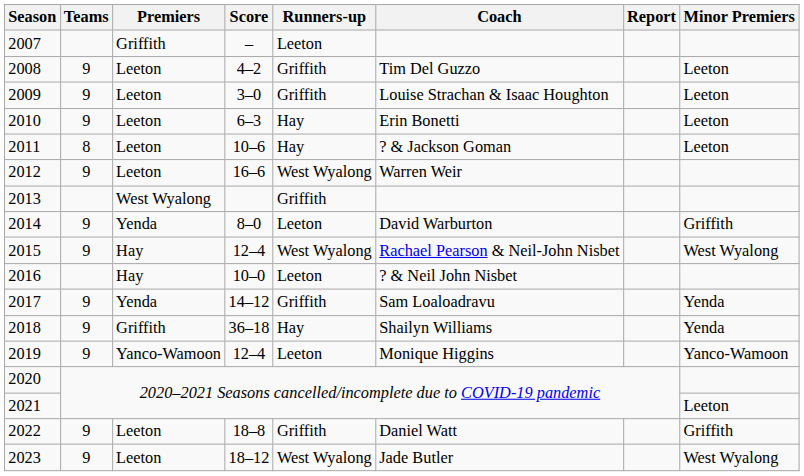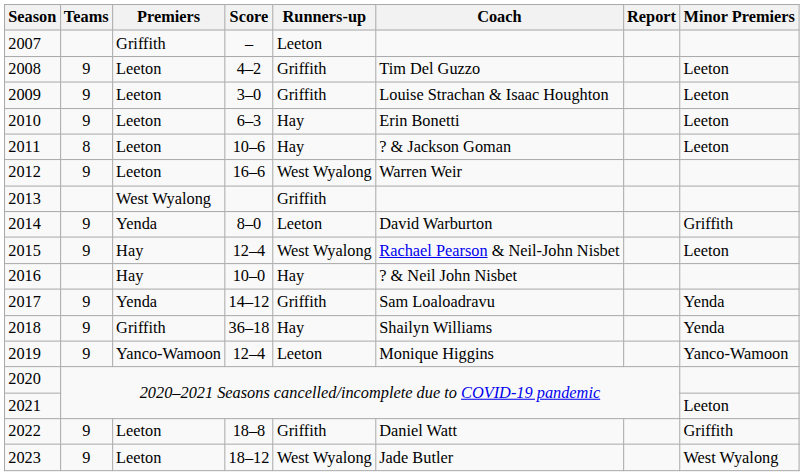2015 | Minor Premiers: West Wyalong -> Leeton
2016 | Runners-up: Leeton -> Hay
